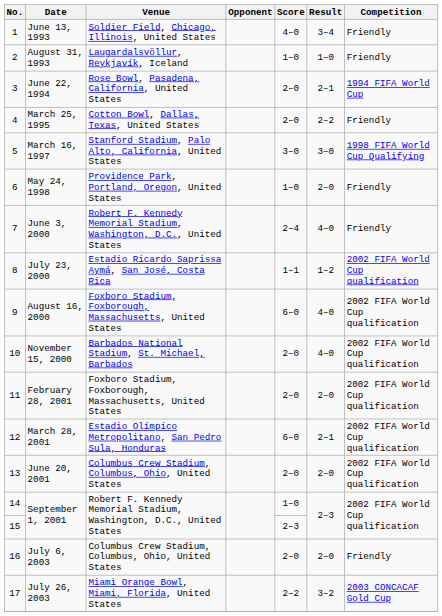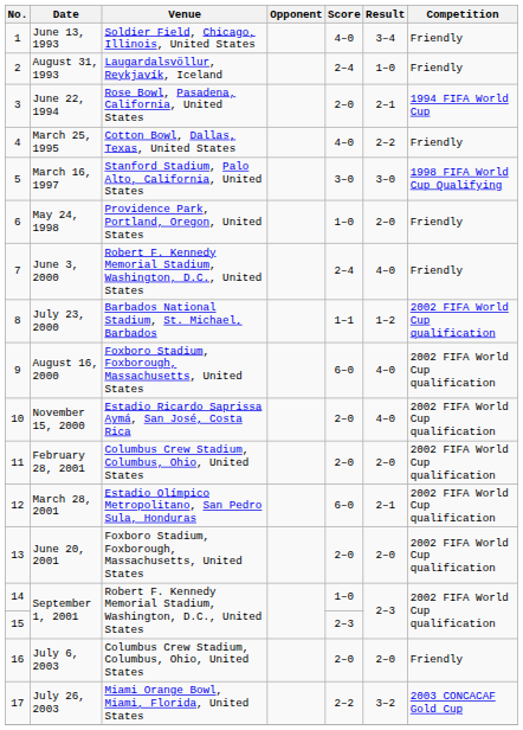August 31, 1993 | Score: 1–0 -> 2–4
March 25, 1995 | Score: 2–0 -> 4–0
July 23, 2000 | Venue: Estadio Ricardo Saprissa Aymá, San José, Costa Rica -> Barbados National Stadium, St. Michael, Barbados
November 15, 2000 | Venue: Barbados National Stadium, St. Michael, Barbados -> Estadio Ricardo Saprissa Aymá, San José, Costa Rica
February 28, 2001 | Venue: Foxboro Stadium, Foxborough, Massachusetts, United States -> Columbus Crew Stadium, Columbus, Ohio, United States
June 20, 2001 | Venue: Columbus Crew Stadium, Columbus, Ohio, United States -> Foxboro Stadium, Foxborough, Massachusetts, United States
